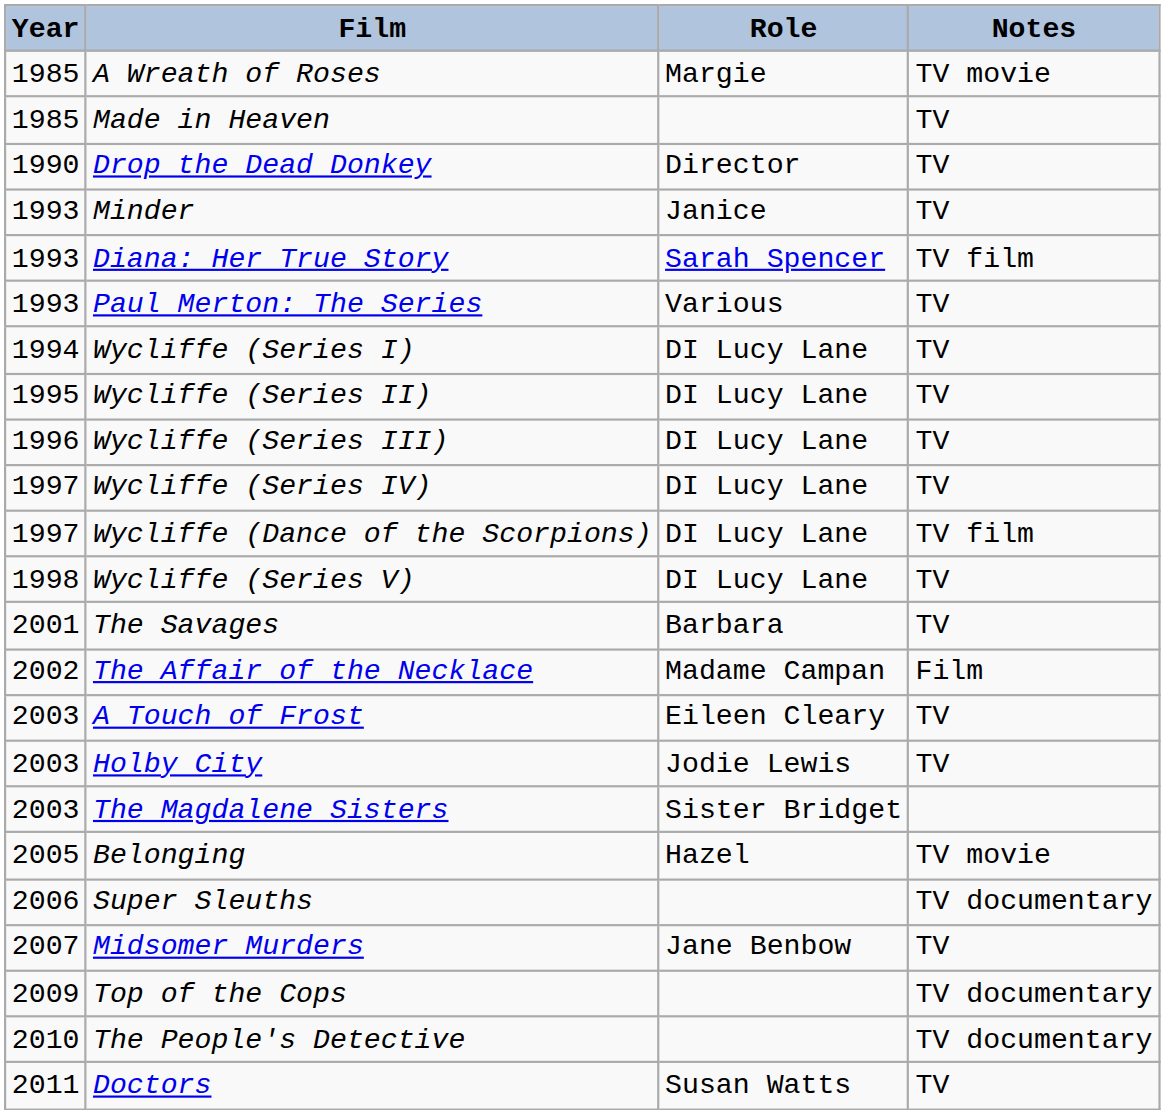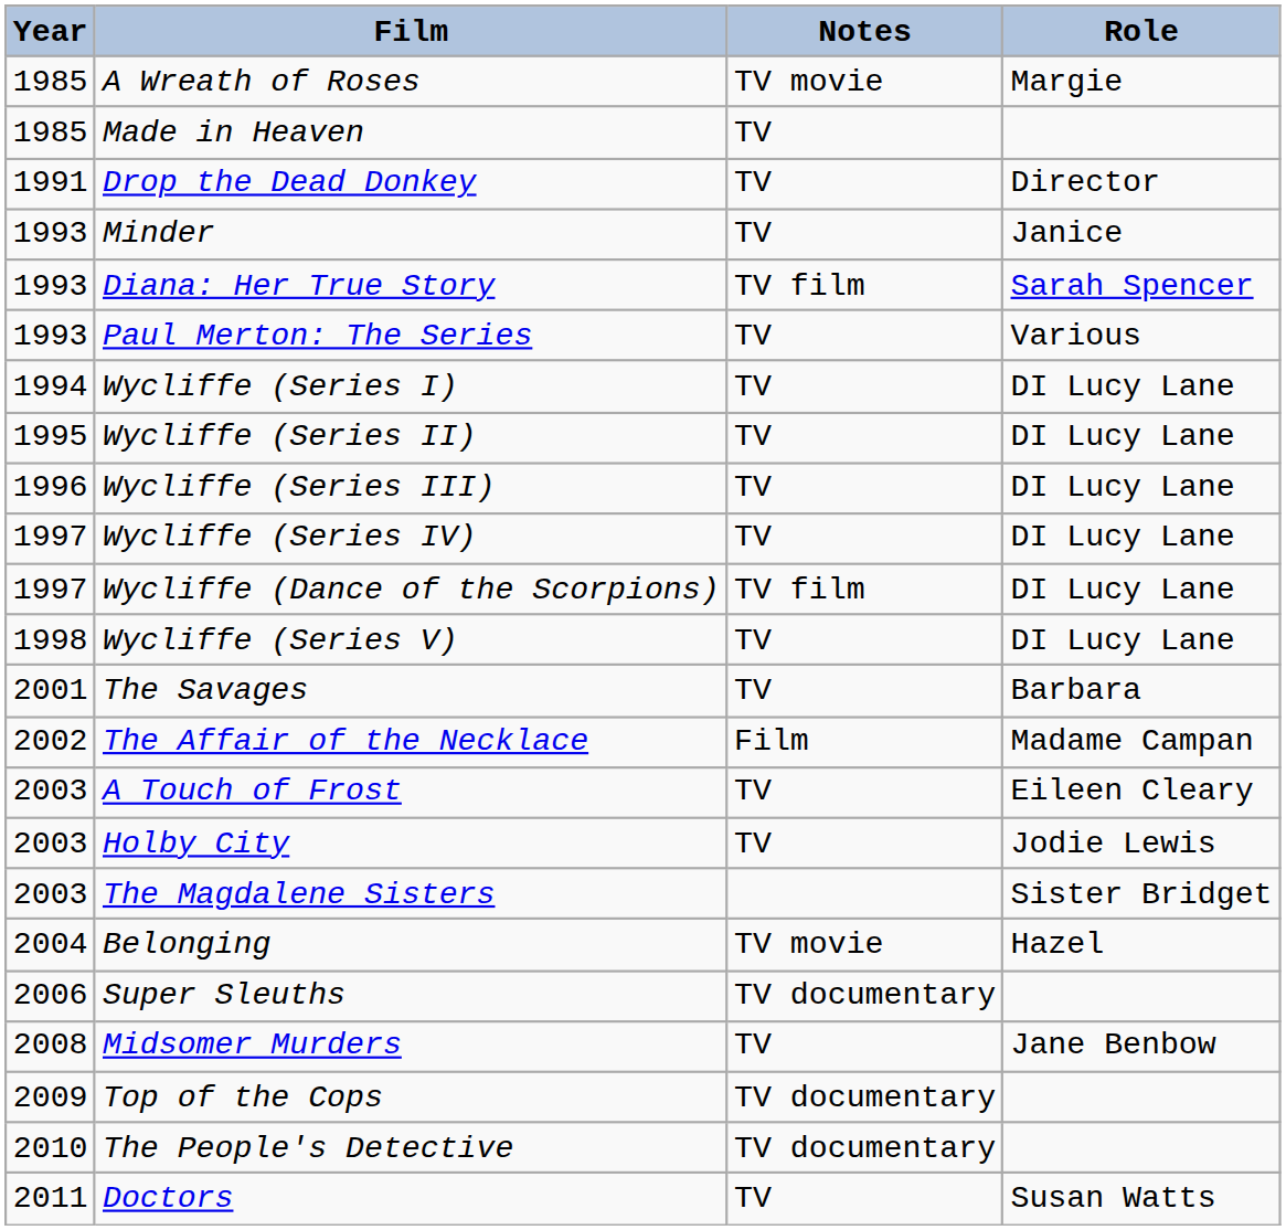columns swapped: Role <-> Notes
Drop the Dead Donkey | Year: 1990 -> 1991
Belonging | Year: 2005 -> 2004
Midsomer Murders | Year: 2007 -> 2008
